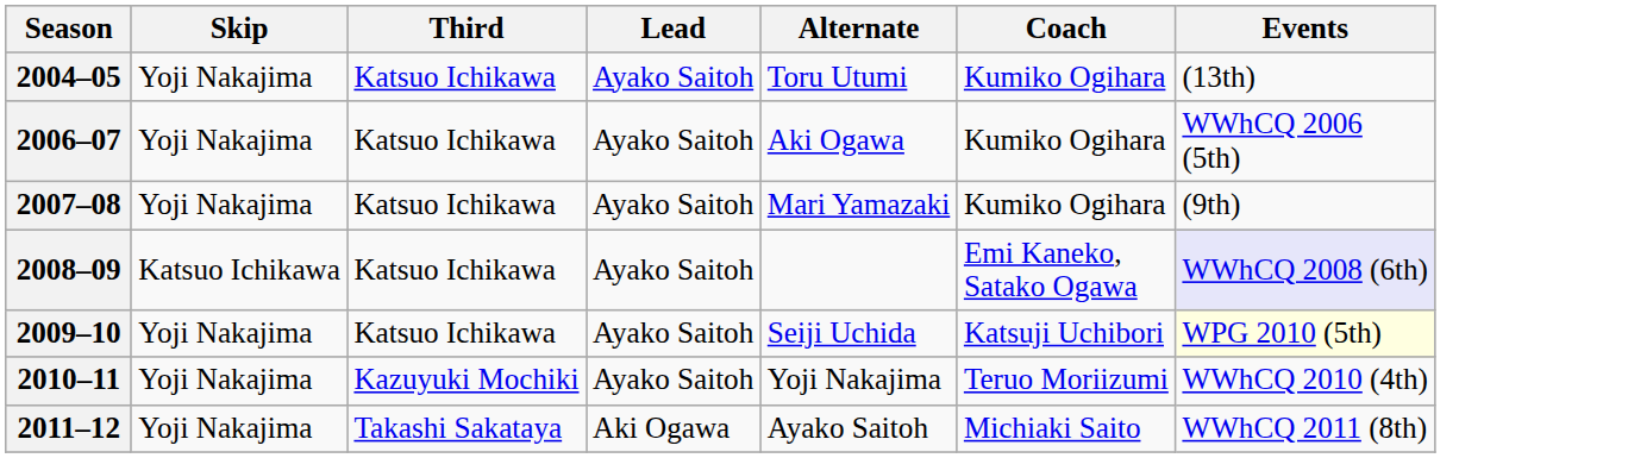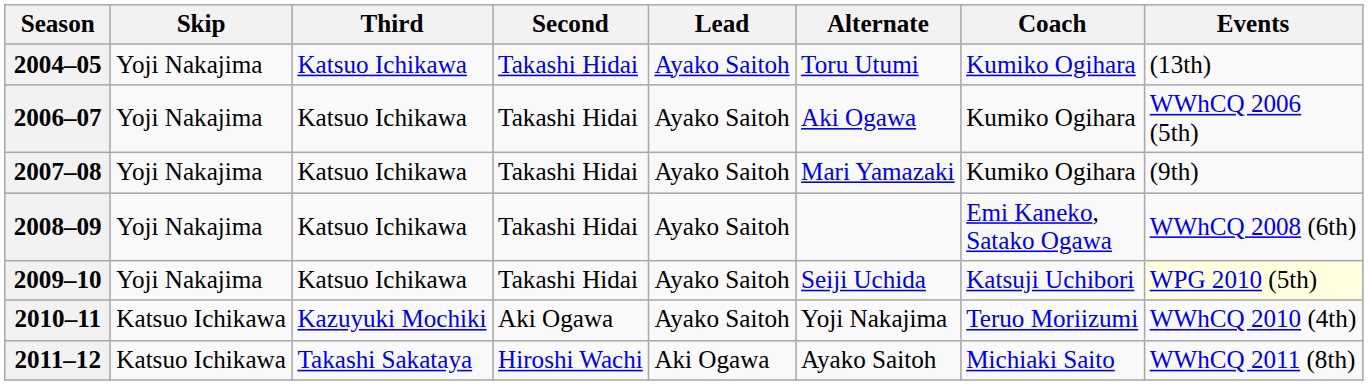+ column: Second | Takashi Hidai | Takashi Hidai | Takashi Hidai | Takashi Hidai | Takashi Hidai | Aki Ogawa | Hiroshi Wachi
2008–09 | Skip: Katsuo Ichikawa -> Yoji Nakajima
2008–09 | Events: lavender background -> no background
2010–11 | Skip: Yoji Nakajima -> Katsuo Ichikawa
2011–12 | Skip: Yoji Nakajima -> Katsuo Ichikawa
